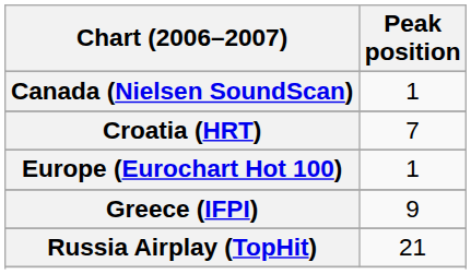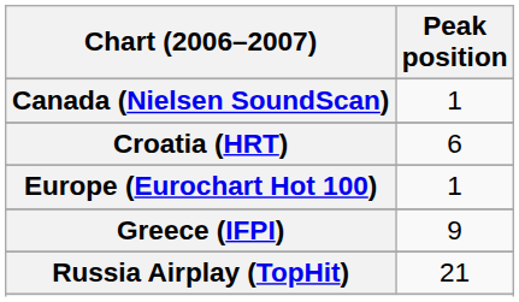Croatia (HRT) | Peak position: 7 -> 6
